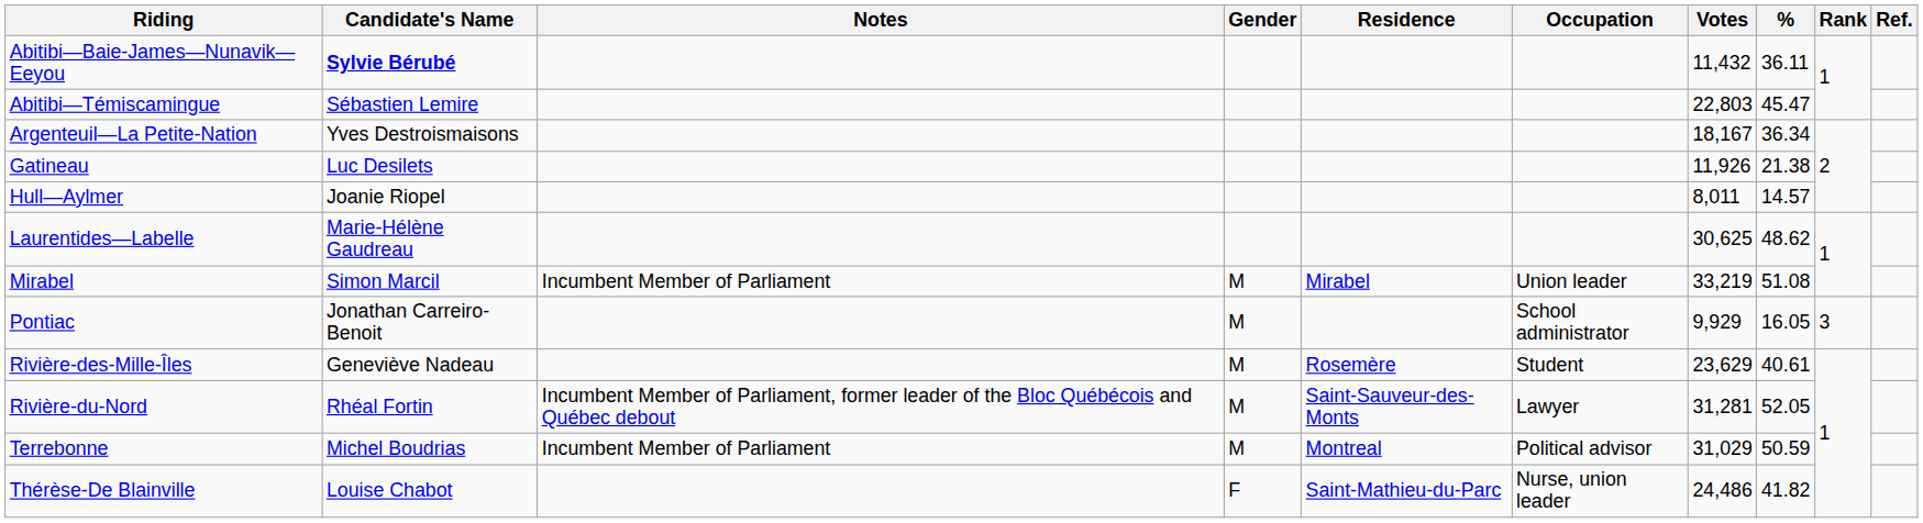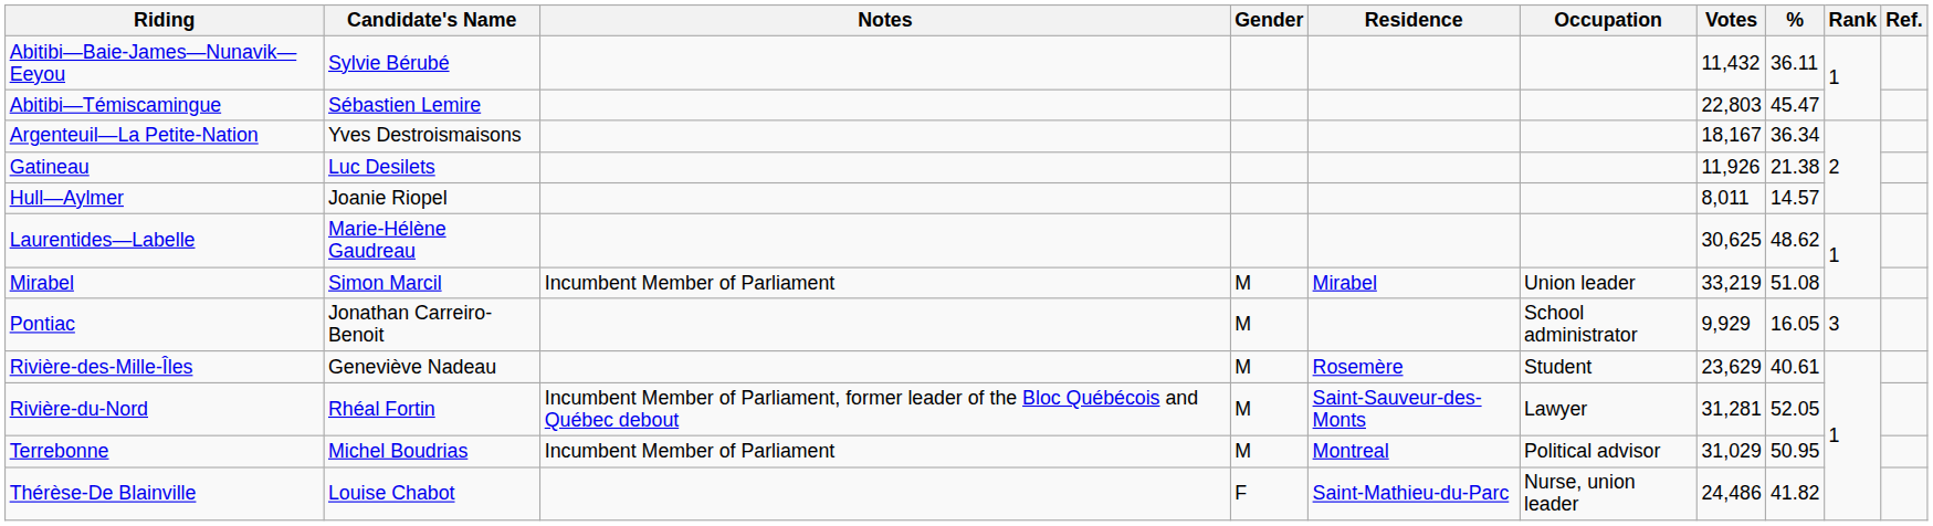Abitibi—Baie-James—Nunavik—Eeyou | Candidate's Name: bold -> normal
Terrebonne | %: 50.59 -> 50.95
